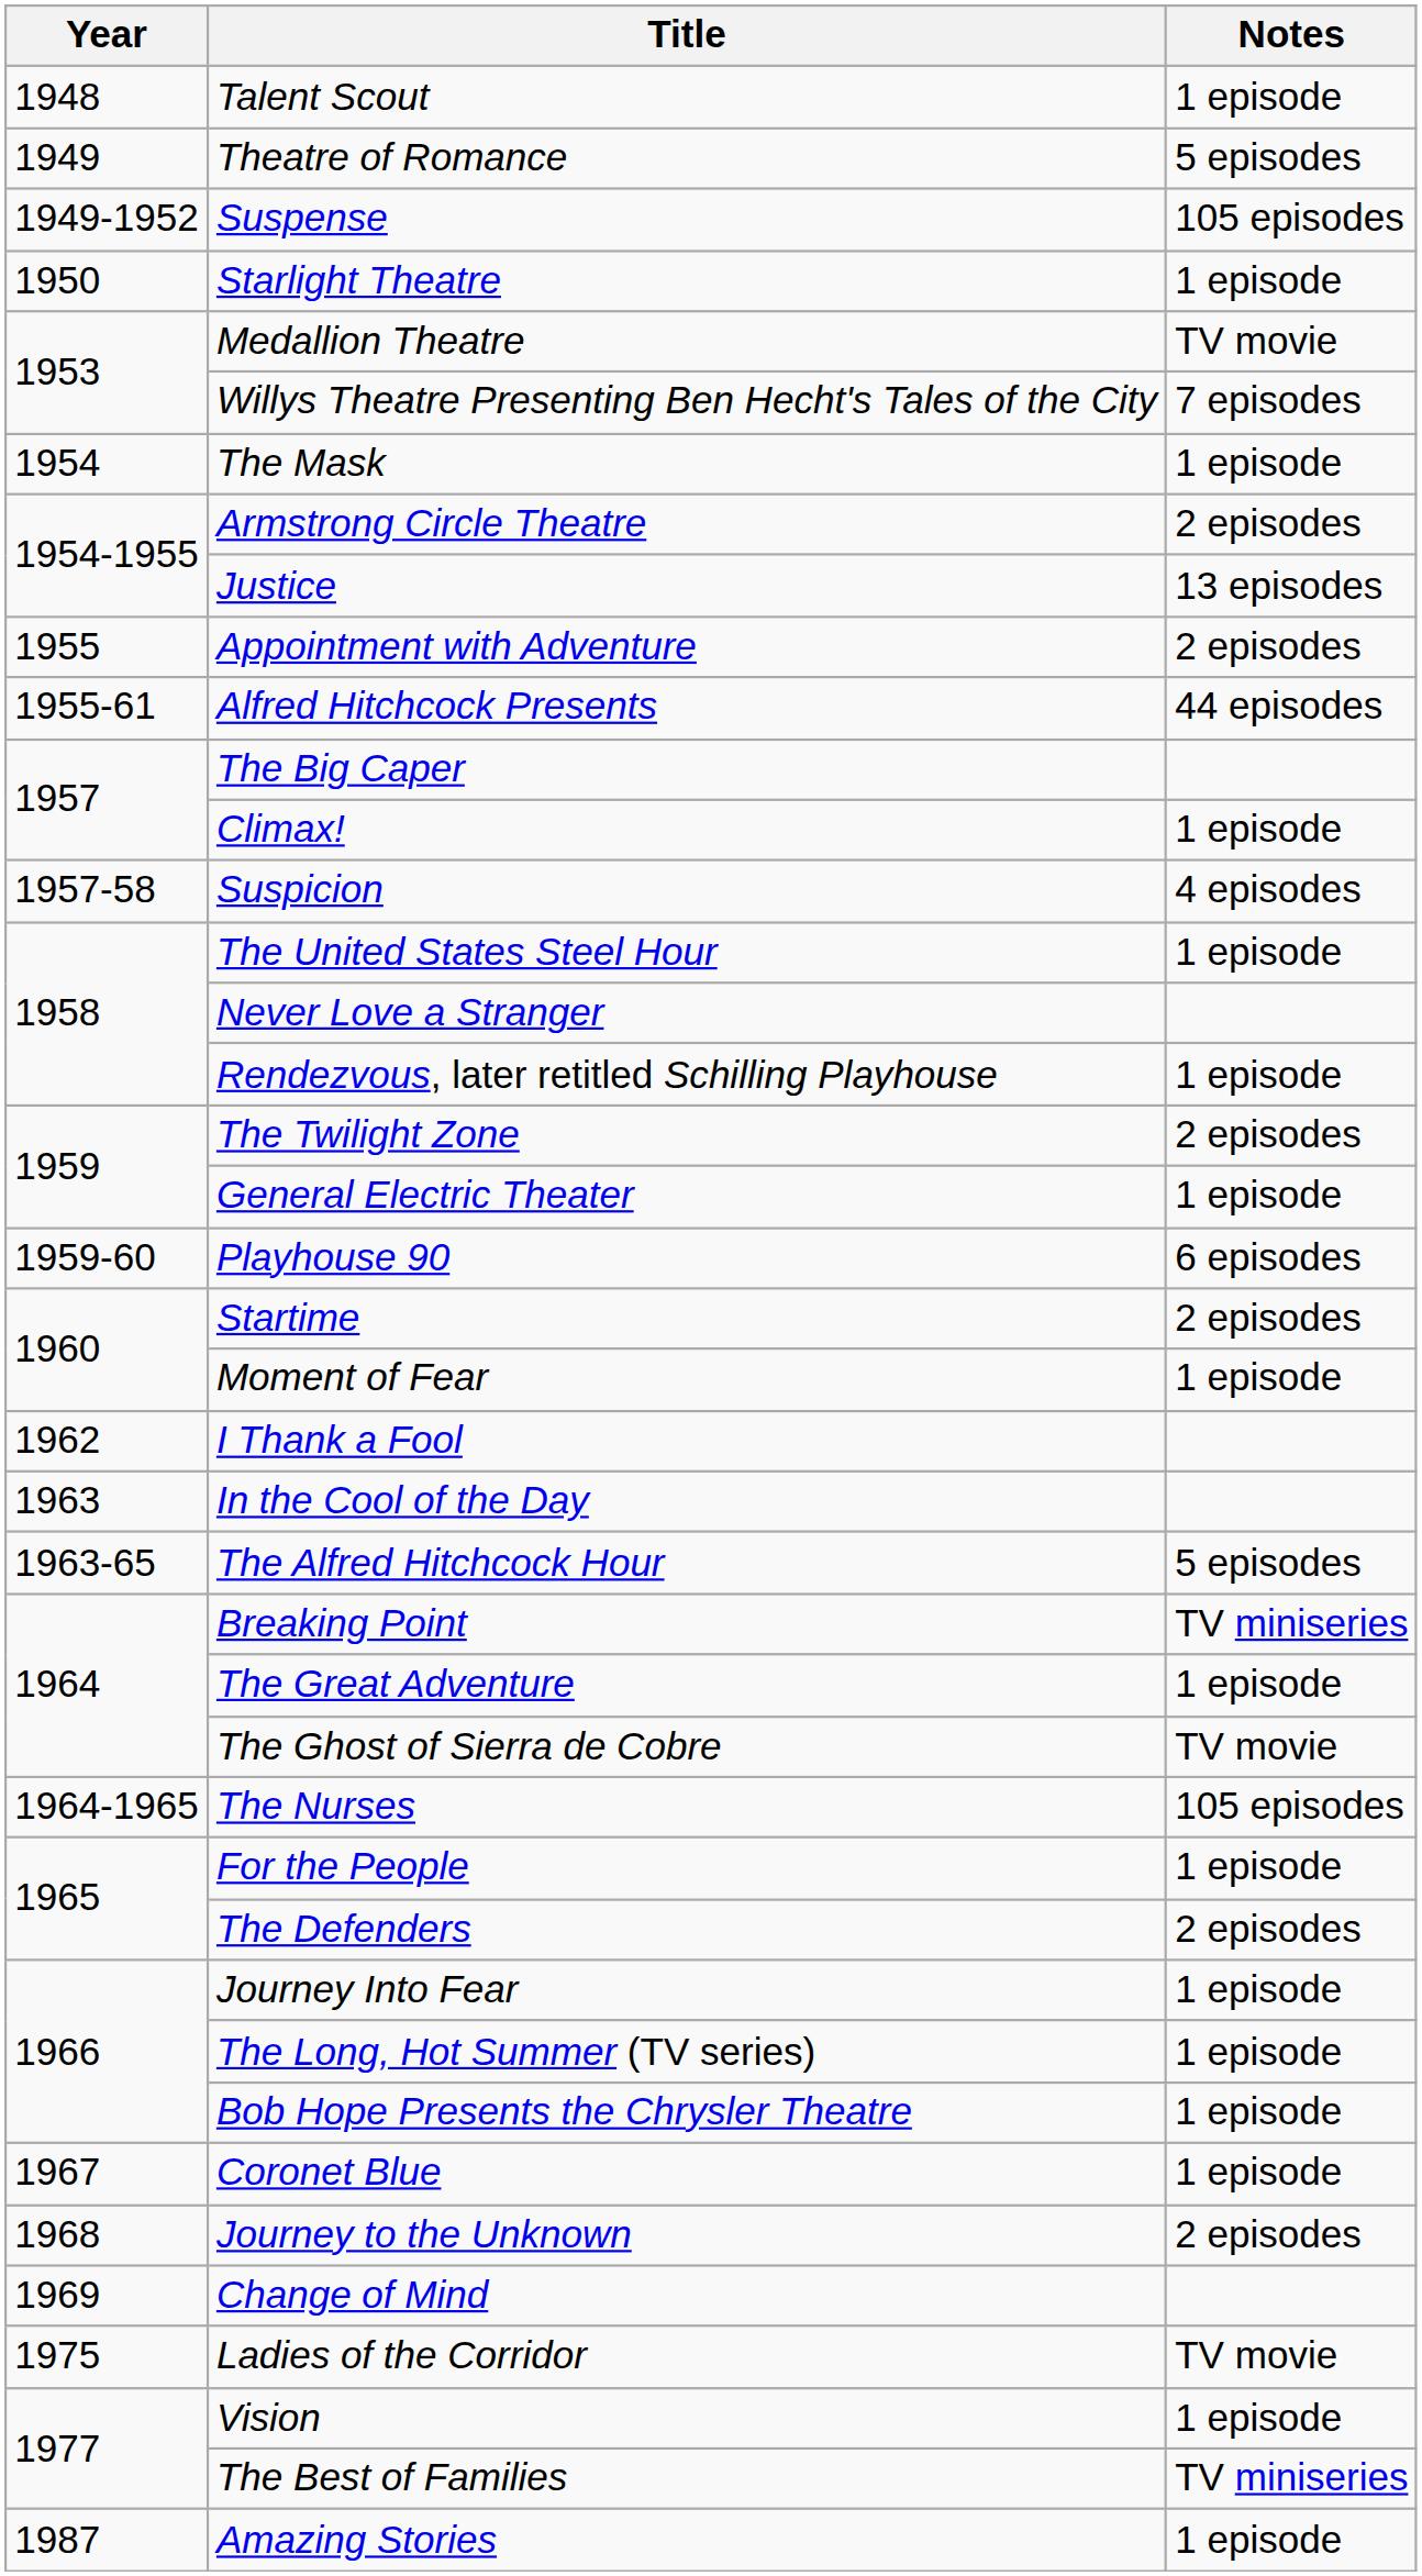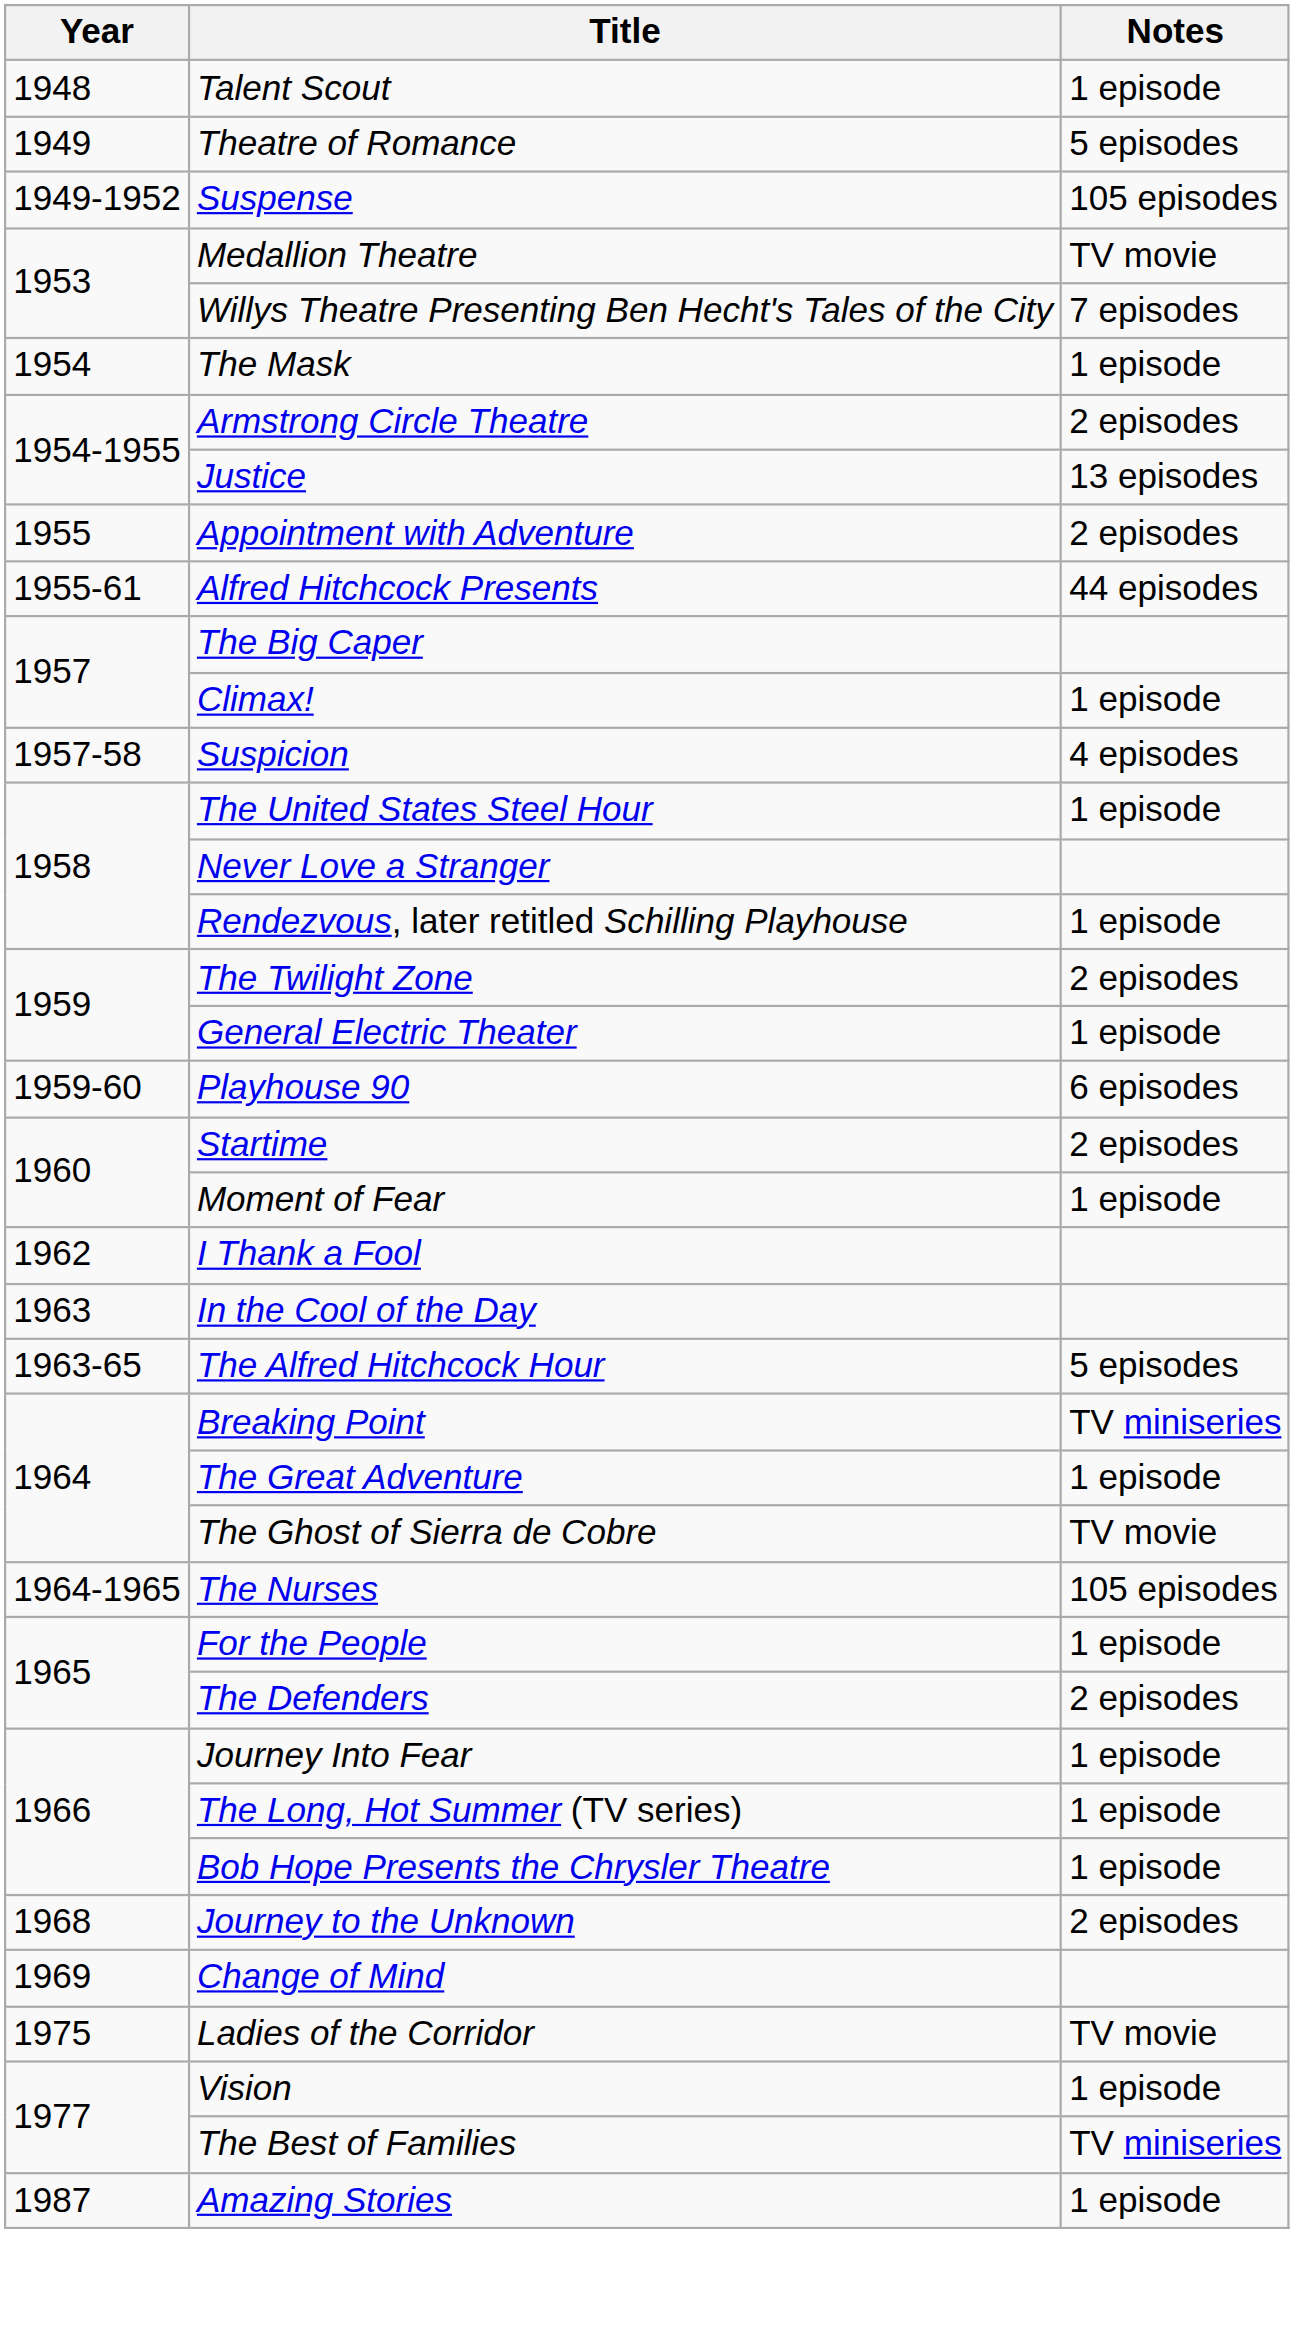- row: 1950 | Starlight Theatre | 1 episode
- row: 1967 | Coronet Blue | 1 episode
